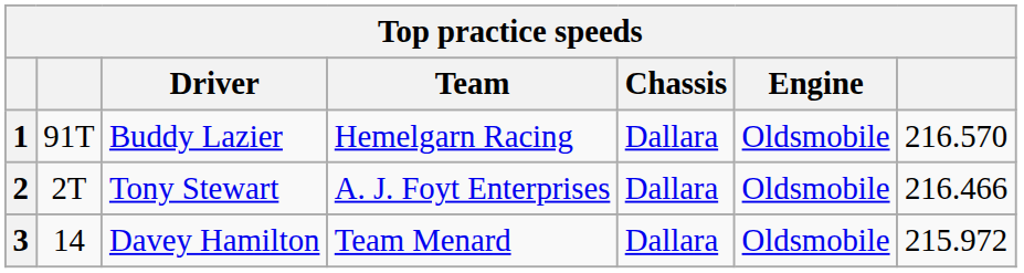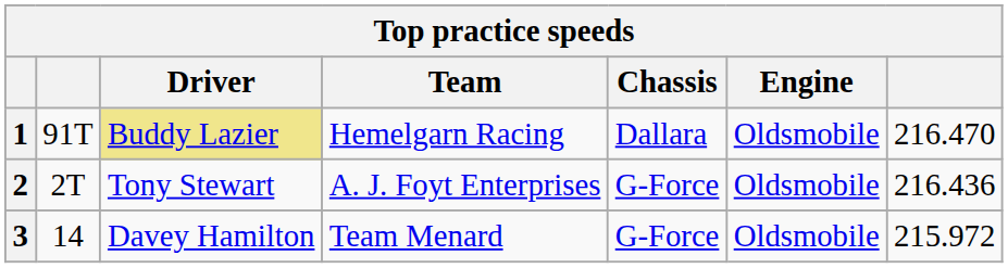1 | Driver: no background -> khaki background
1 | column 7: 216.570 -> 216.470
2 | Chassis: Dallara -> G-Force
2 | column 7: 216.466 -> 216.436
3 | Chassis: Dallara -> G-Force
